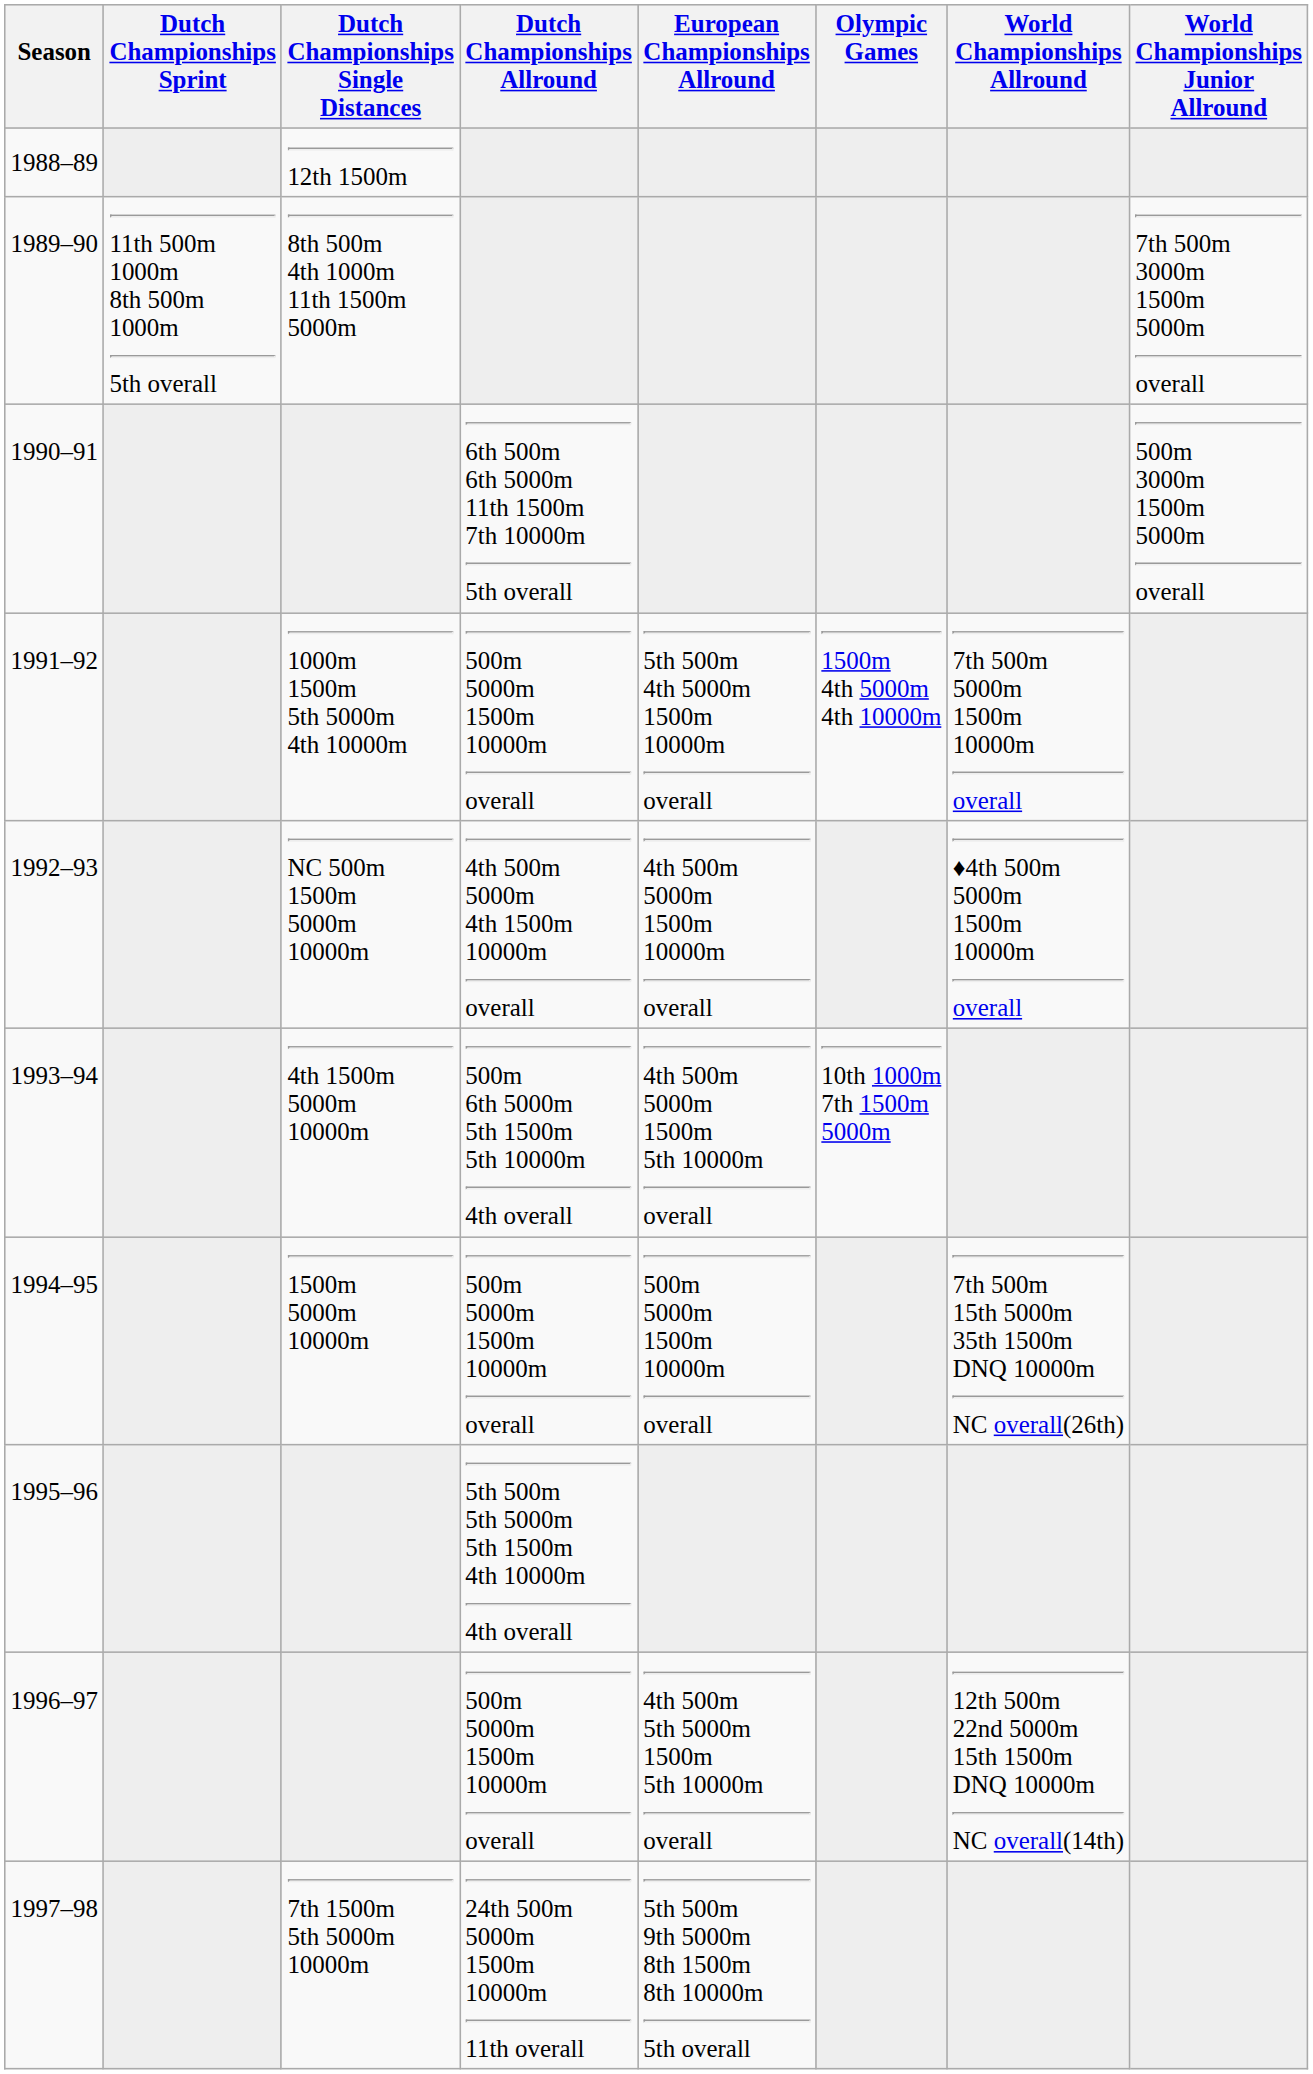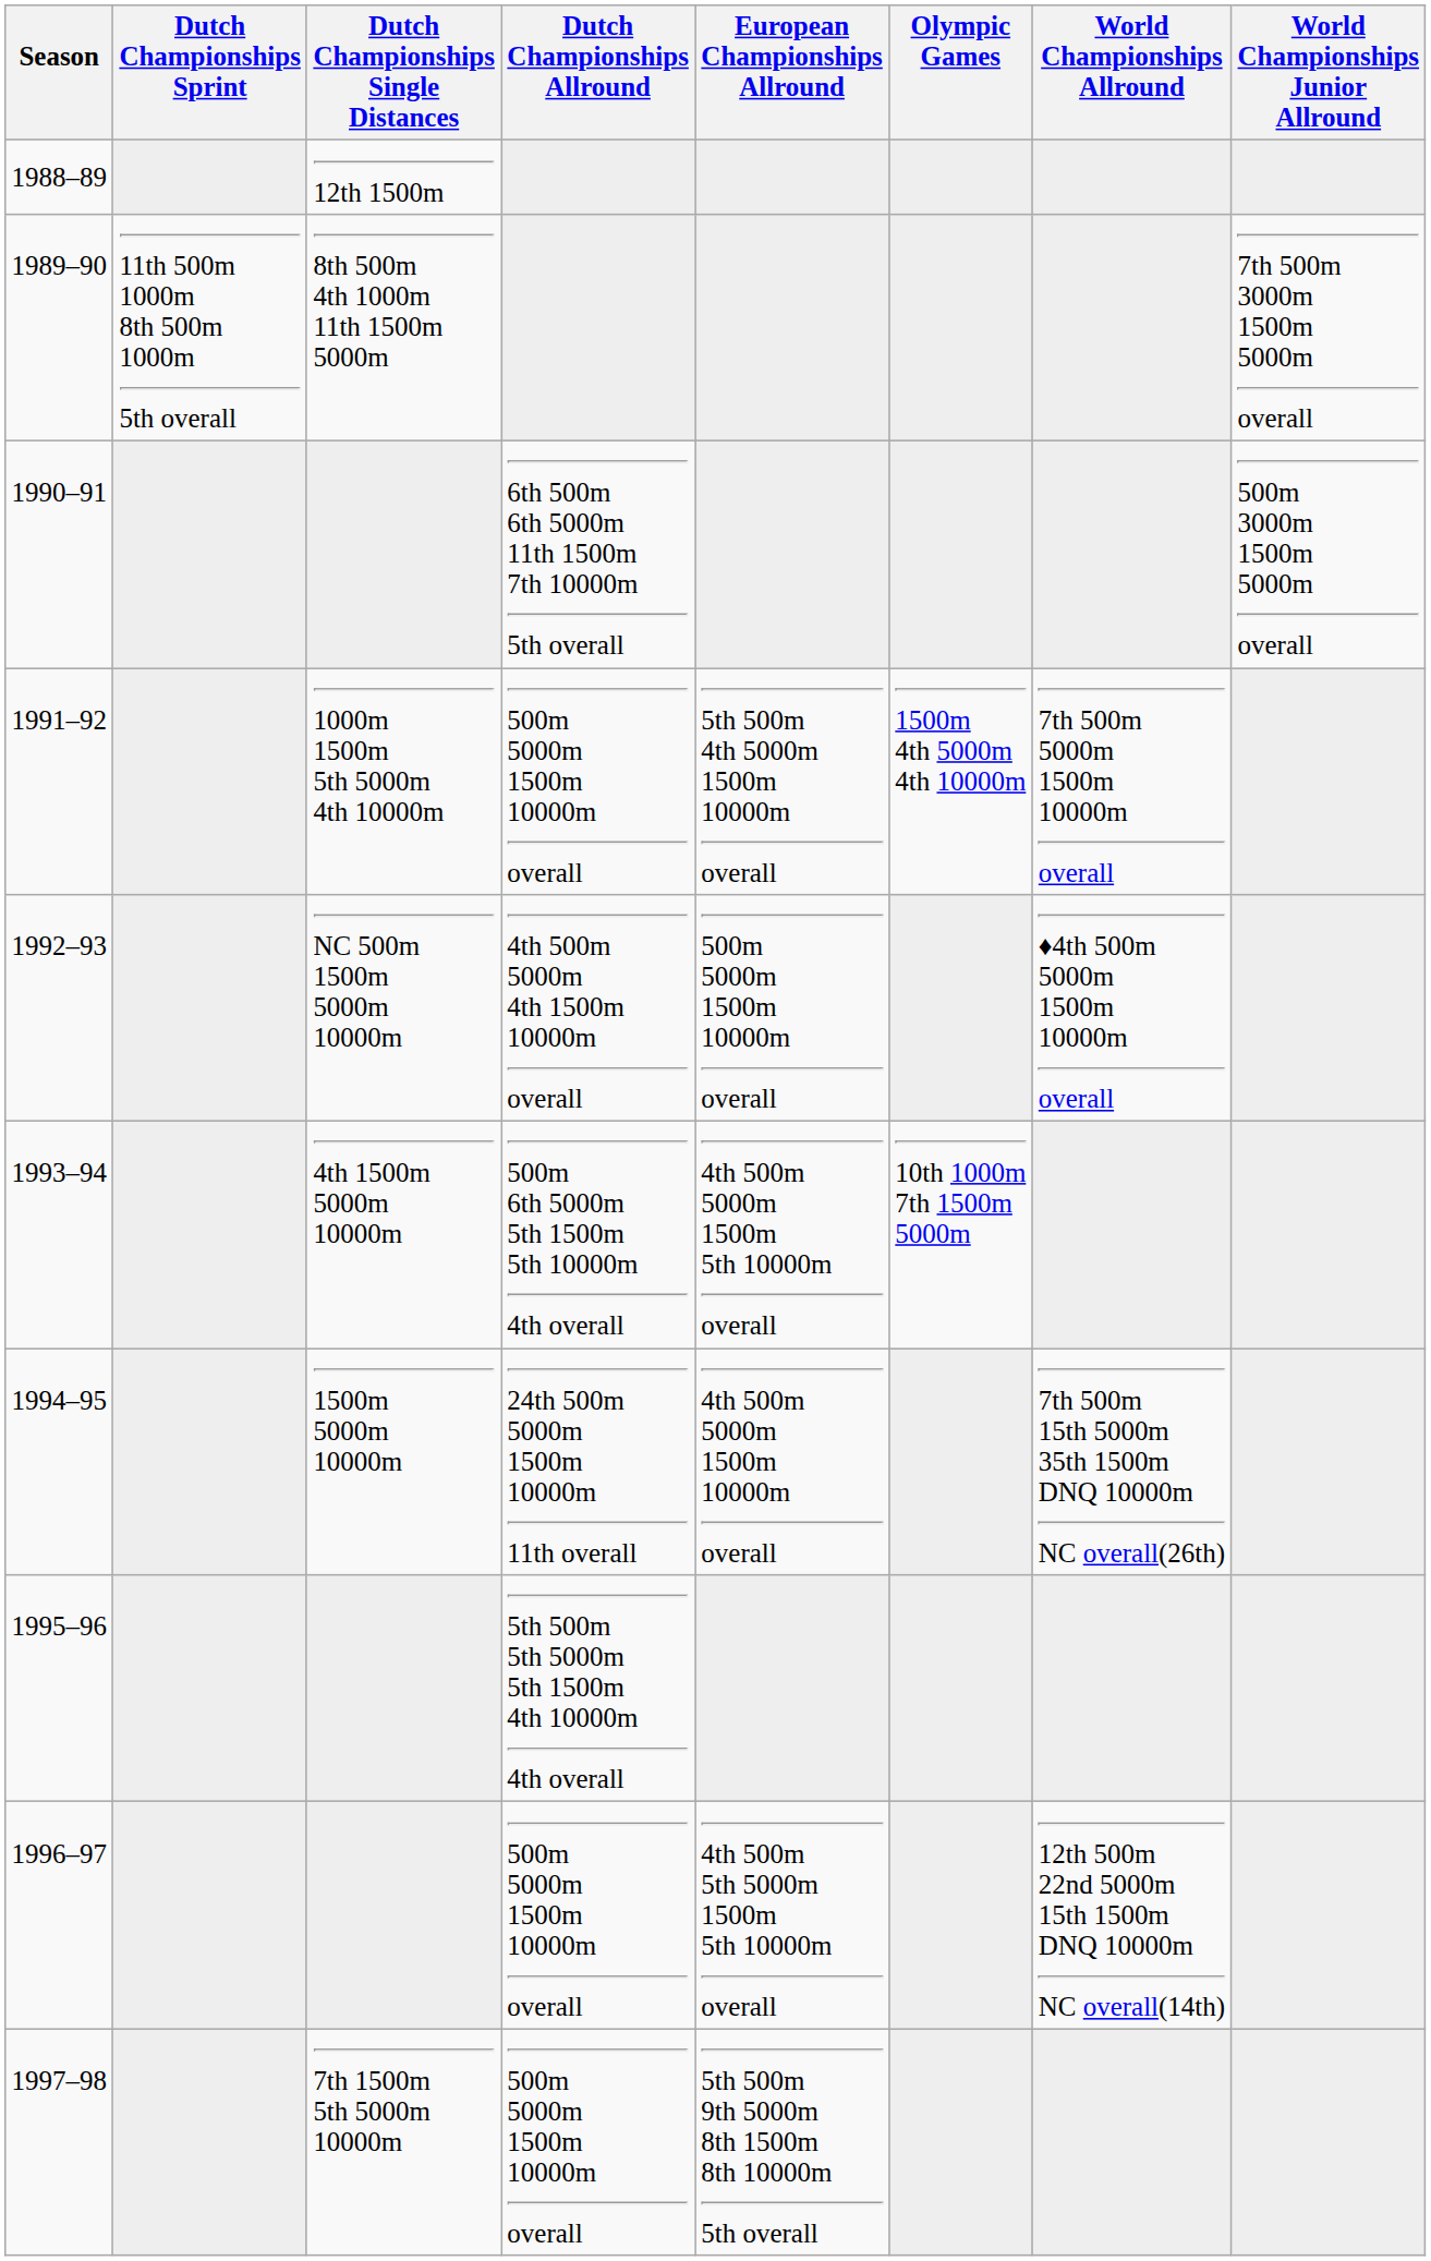1992–93 | European Championships Allround: 4th 500m 5000m 1500m 10000m overall -> 500m 5000m 1500m 10000m overall
1994–95 | Dutch Championships Allround: 500m 5000m 1500m 10000m overall -> 24th 500m 5000m 1500m 10000m 11th overall
1994–95 | European Championships Allround: 500m 5000m 1500m 10000m overall -> 4th 500m 5000m 1500m 10000m overall
1997–98 | Dutch Championships Allround: 24th 500m 5000m 1500m 10000m 11th overall -> 500m 5000m 1500m 10000m overall
